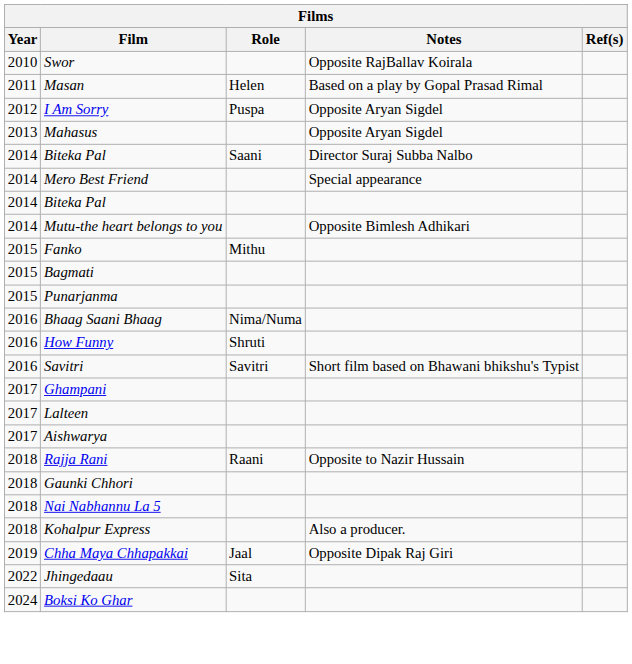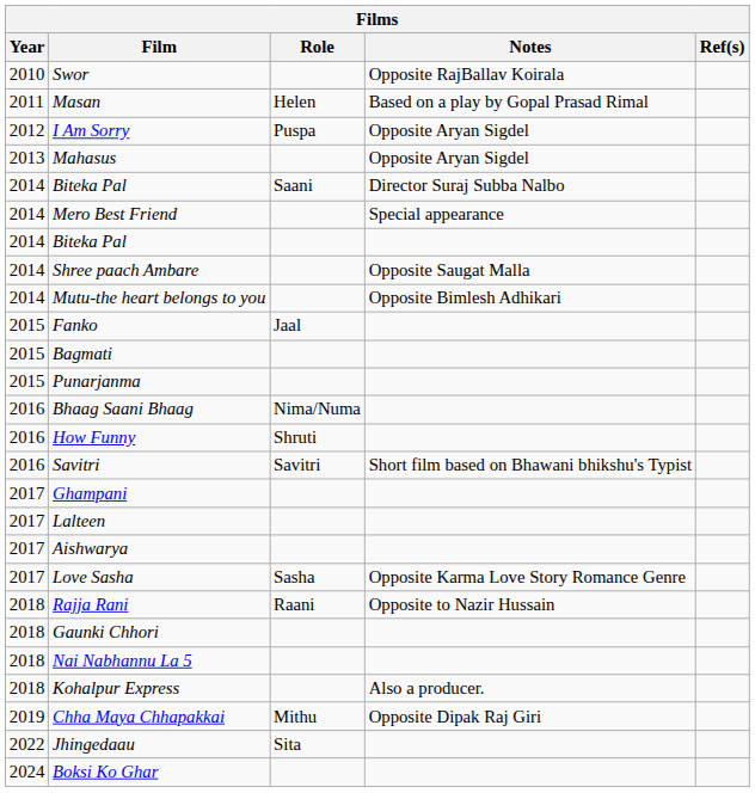+ row: 2014 | Shree paach Ambare | Opposite Saugat Malla
Fanko | Role: Mithu -> Jaal
+ row: 2017 | Love Sasha | Sasha | Opposite Karma Love Story Romance Genre
Chha Maya Chhapakkai | Role: Jaal -> Mithu
